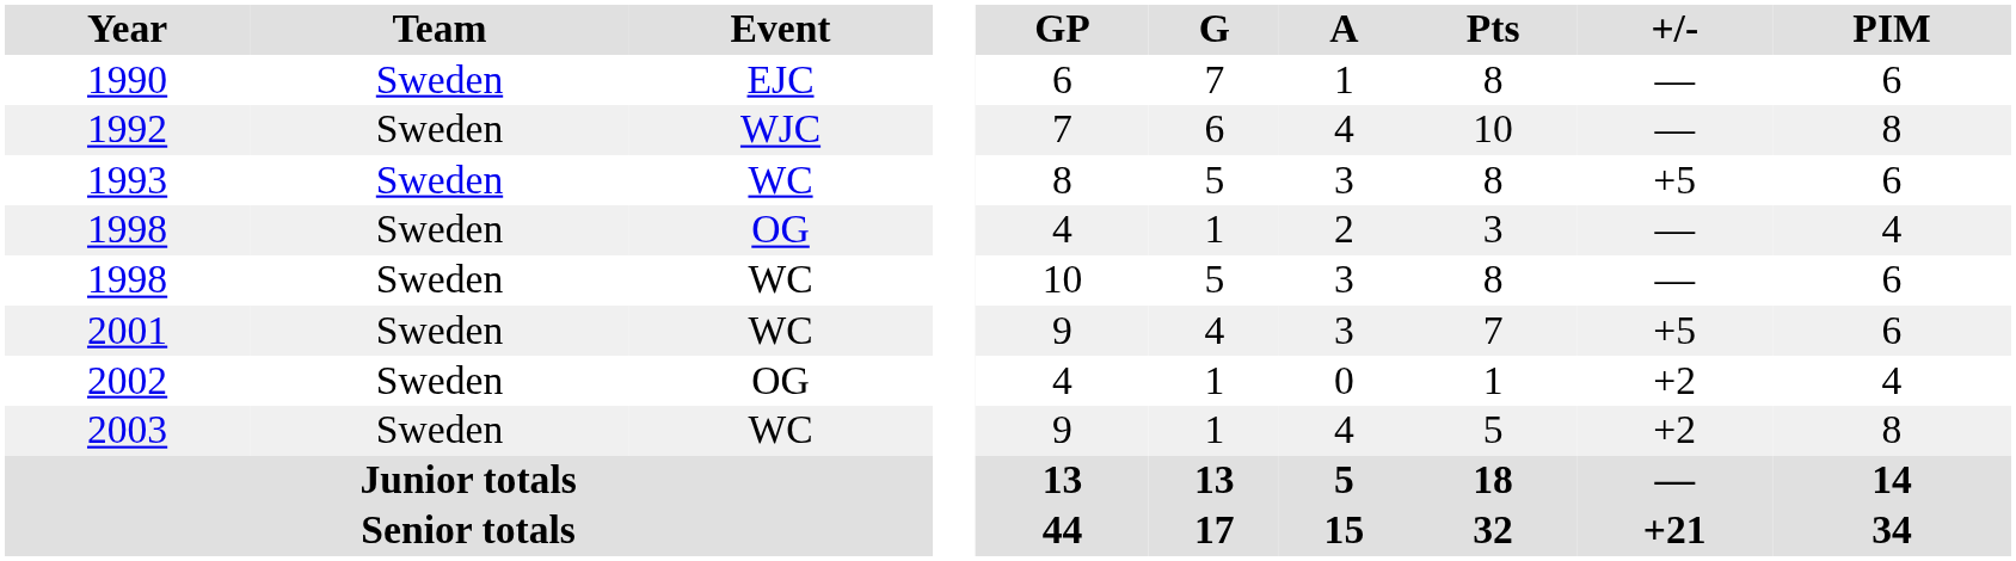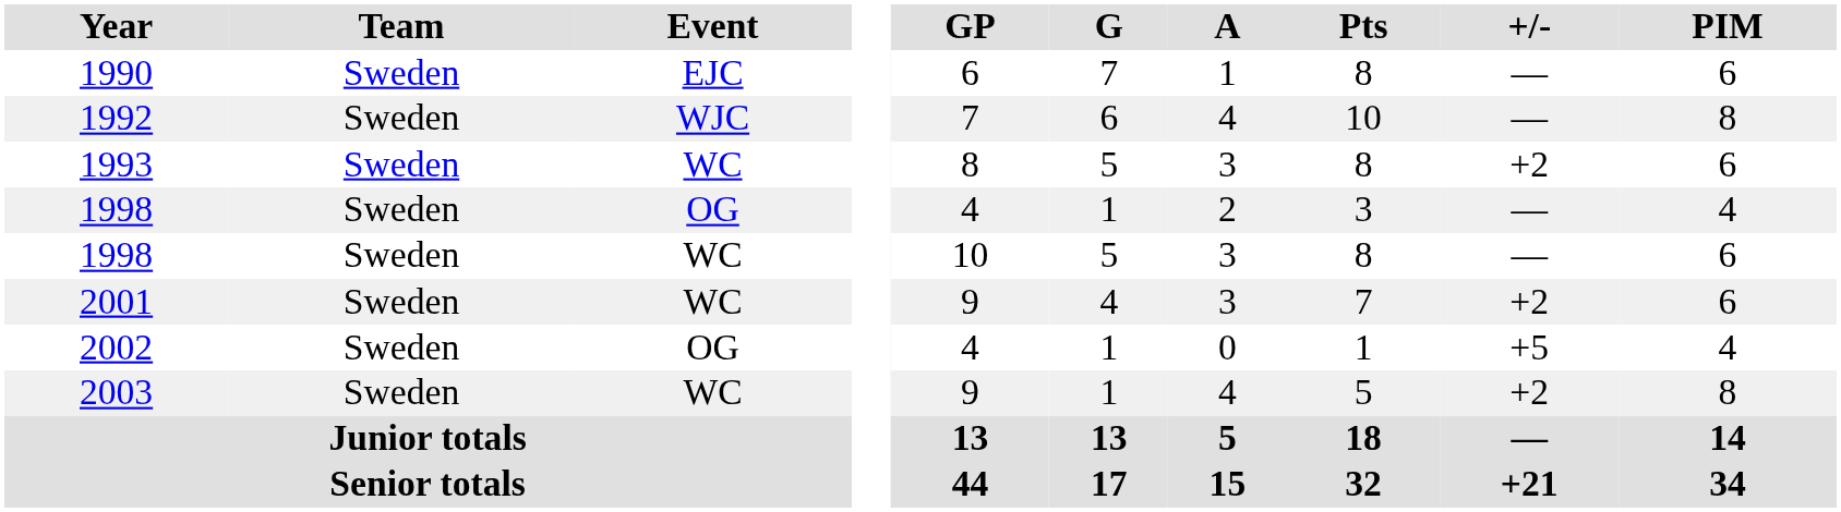1993 | +/-: +5 -> +2
2001 | +/-: +5 -> +2
2002 | +/-: +2 -> +5
